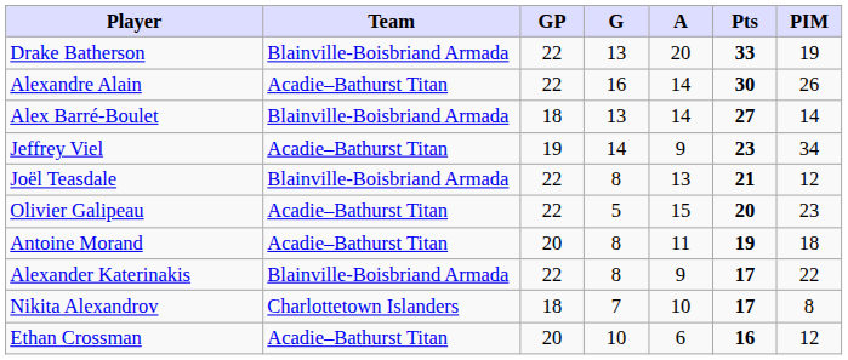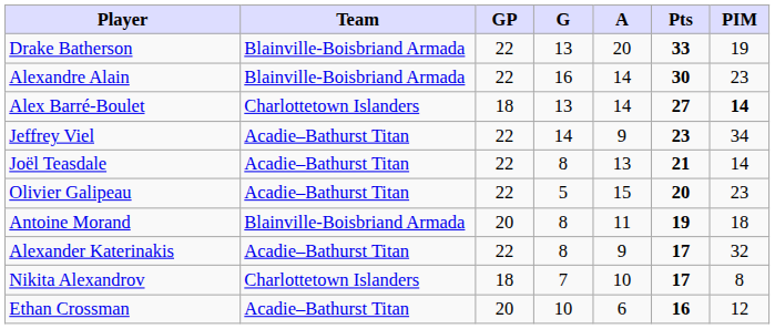Alexandre Alain | Team: Acadie–Bathurst Titan -> Blainville-Boisbriand Armada
Alexandre Alain | PIM: 26 -> 23
Alex Barré-Boulet | Team: Blainville-Boisbriand Armada -> Charlottetown Islanders
Alex Barré-Boulet | PIM: normal -> bold
Jeffrey Viel | GP: 19 -> 22
Joël Teasdale | Team: Blainville-Boisbriand Armada -> Acadie–Bathurst Titan
Joël Teasdale | PIM: 12 -> 14
Antoine Morand | Team: Acadie–Bathurst Titan -> Blainville-Boisbriand Armada
Alexander Katerinakis | Team: Blainville-Boisbriand Armada -> Acadie–Bathurst Titan
Alexander Katerinakis | PIM: 22 -> 32
